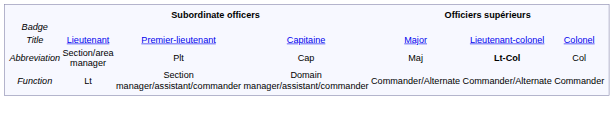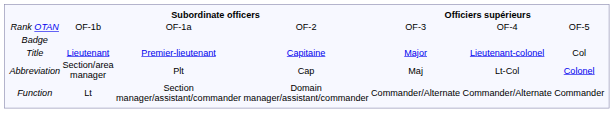+ row: Rank OTAN | OF-1b | OF-1a | OF-2 | OF-3 | OF-4 | OF-5
Title | column 7: Colonel -> Col
Abbreviation | column 6: bold -> normal
Abbreviation | column 7: Col -> Colonel
